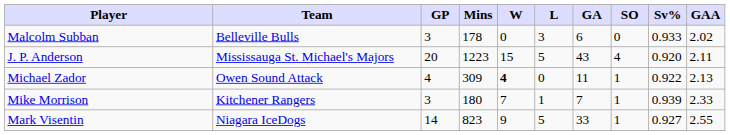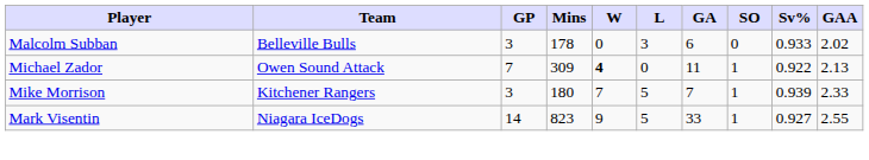- row: J. P. Anderson | Mississauga St. Michael's Majors | 20 | 1223 | 15 | 5 | 43 | 4 | 0.920 | 2.11
Michael Zador | GP: 4 -> 7
Mike Morrison | L: 1 -> 5
